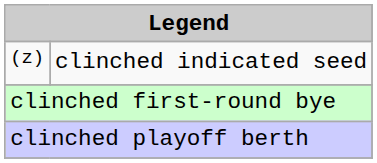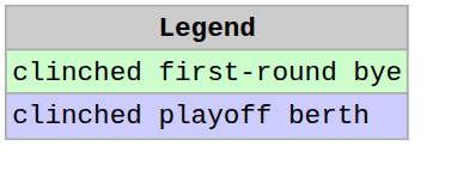- row: (z) | clinched indicated seed
